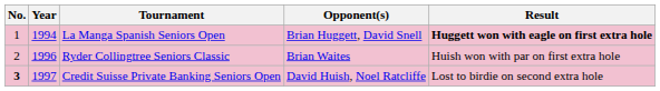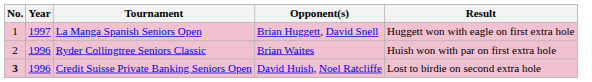La Manga Spanish Seniors Open | Year: 1994 -> 1997
La Manga Spanish Seniors Open | Result: bold -> normal
Credit Suisse Private Banking Seniors Open | Year: 1997 -> 1996
